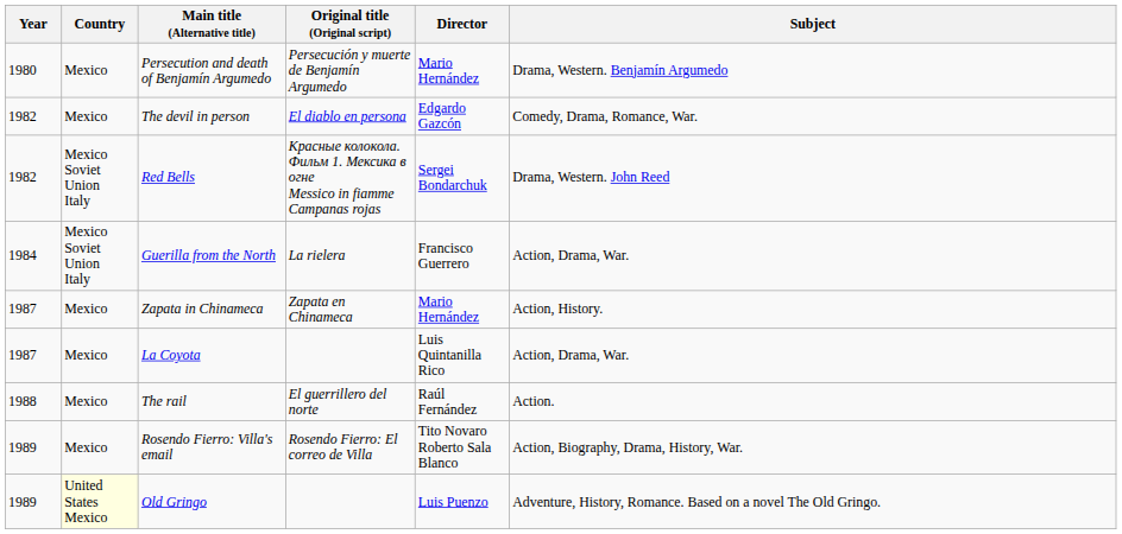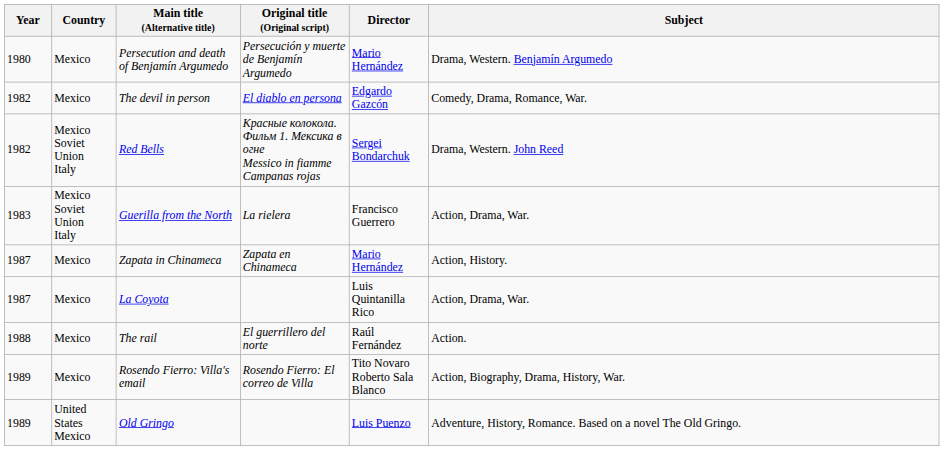Guerilla from the North | Year: 1984 -> 1983
Old Gringo | Country: lightyellow background -> no background
